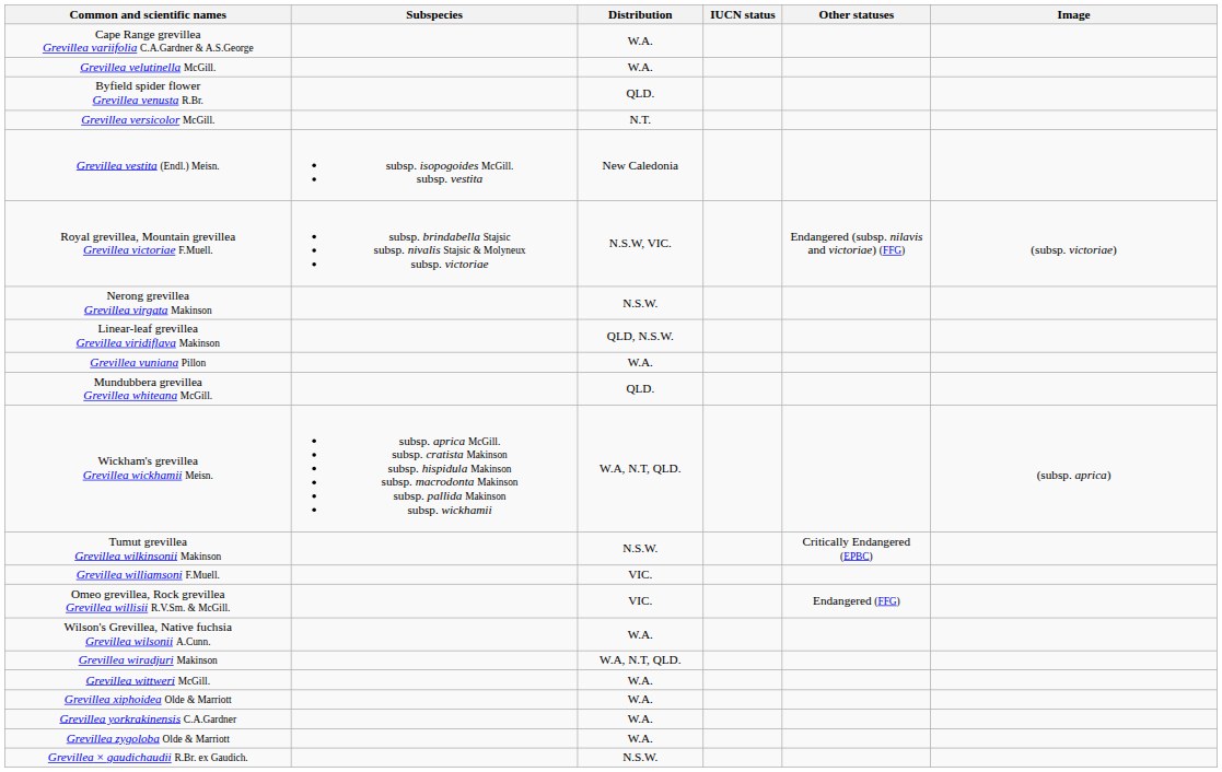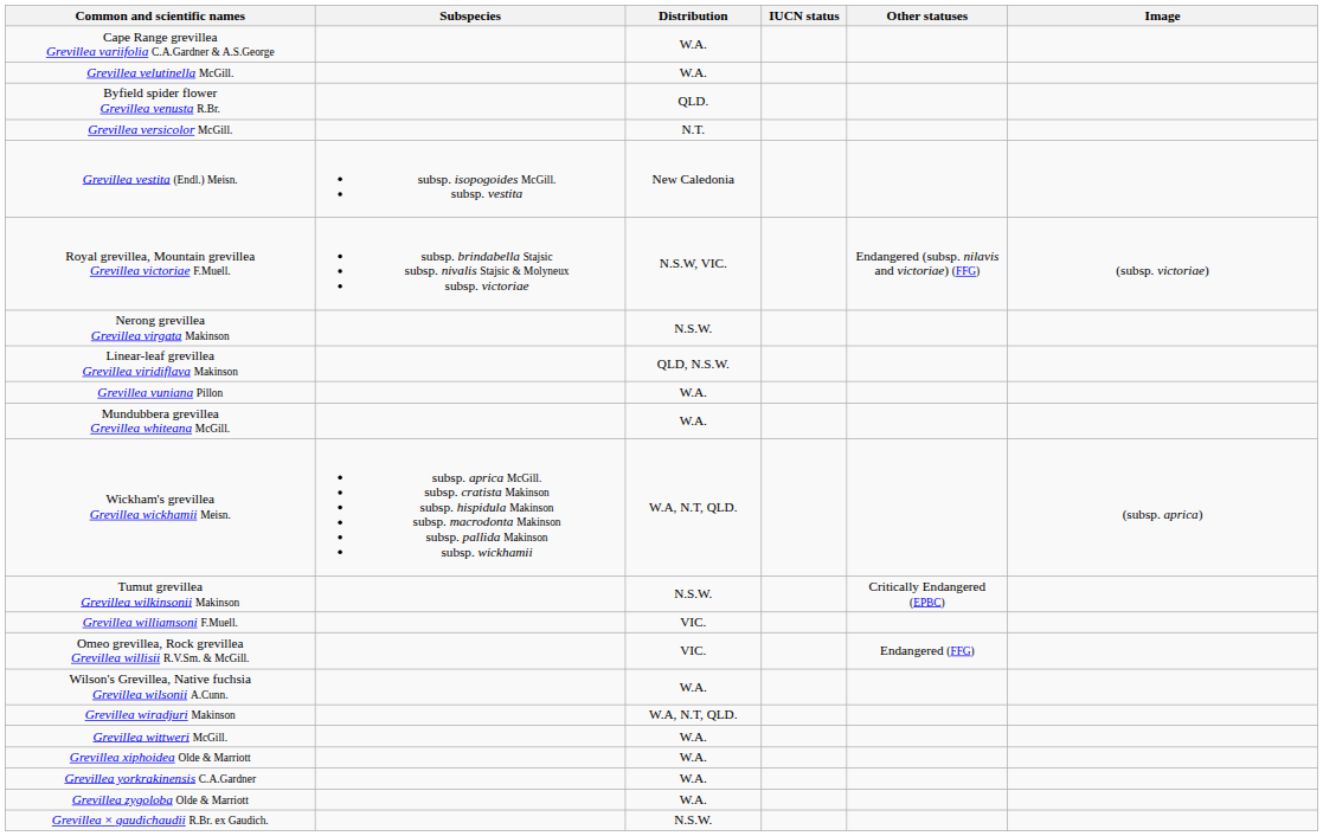Mundubbera grevillea Grevillea whiteana McGill. | Distribution: QLD. -> W.A.
